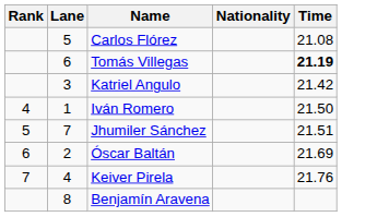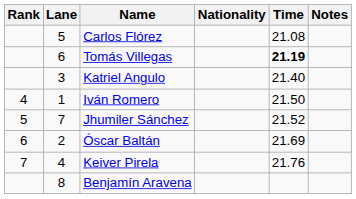+ column: Notes
Katriel Angulo | Time: 21.42 -> 21.40
Jhumiler Sánchez | Time: 21.51 -> 21.52
